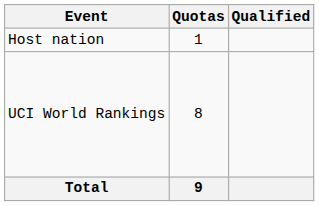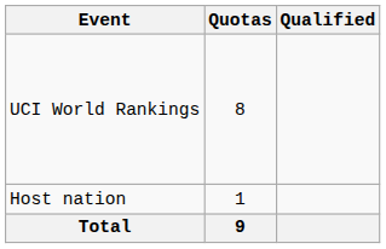rows swapped: Host nation <-> UCI World Rankings
